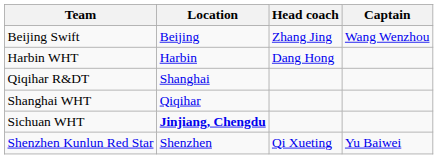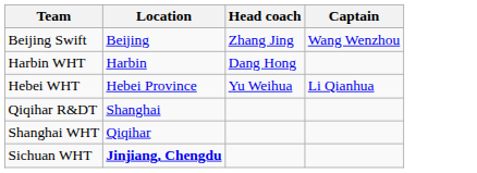+ row: Hebei WHT | Hebei Province | Yu Weihua | Li Qianhua
- row: Shenzhen Kunlun Red Star | Shenzhen | Qi Xueting | Yu Baiwei
